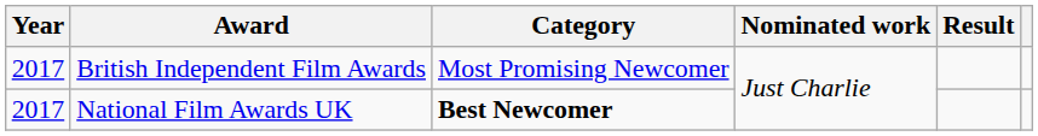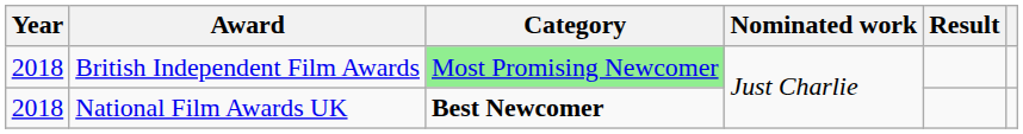British Independent Film Awards | Year: 2017 -> 2018
British Independent Film Awards | Category: no background -> lightgreen background
National Film Awards UK | Year: 2017 -> 2018
